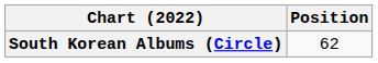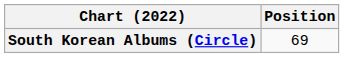South Korean Albums (Circle) | Position: 62 -> 69
